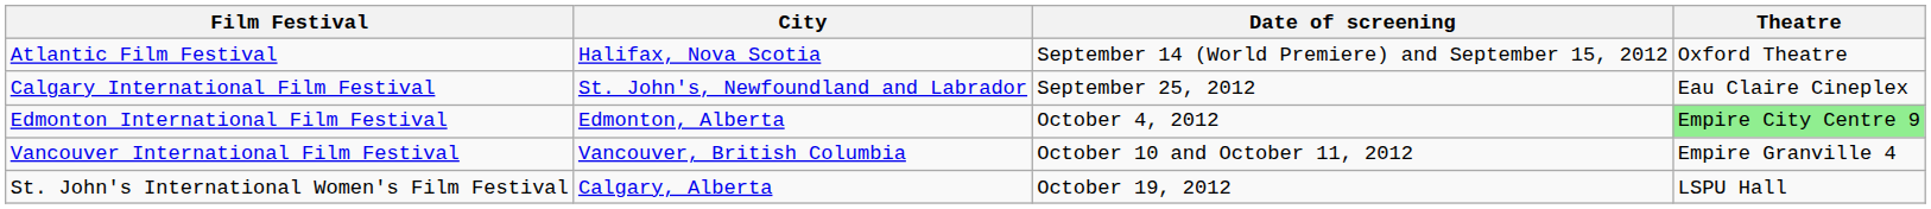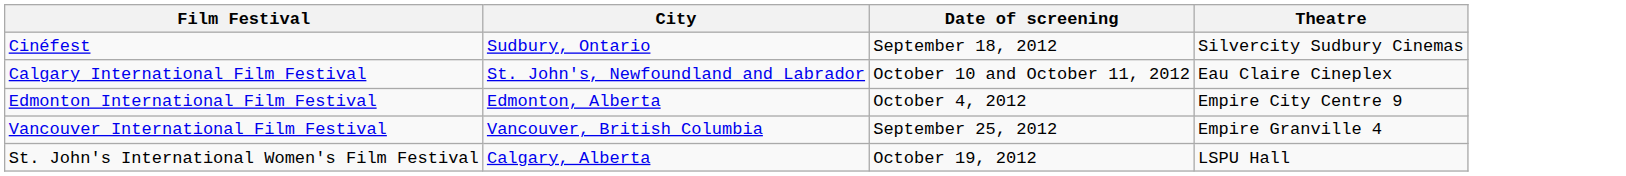- row: Atlantic Film Festival | Halifax, Nova Scotia | September 14 (World Premiere) and September 15, 2012 | Oxford Theatre
+ row: Cinéfest | Sudbury, Ontario | September 18, 2012 | Silvercity Sudbury Cinemas
Calgary International Film Festival | Date of screening: September 25, 2012 -> October 10 and October 11, 2012
Edmonton International Film Festival | Theatre: lightgreen background -> no background
Vancouver International Film Festival | Date of screening: October 10 and October 11, 2012 -> September 25, 2012
